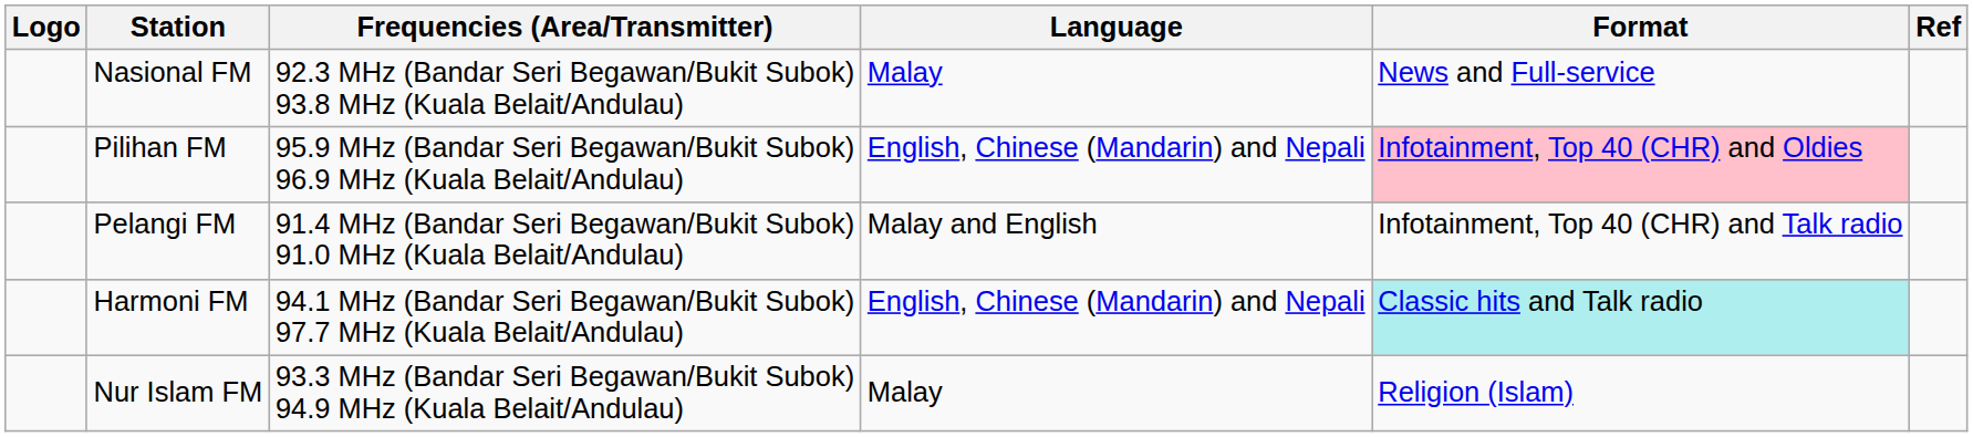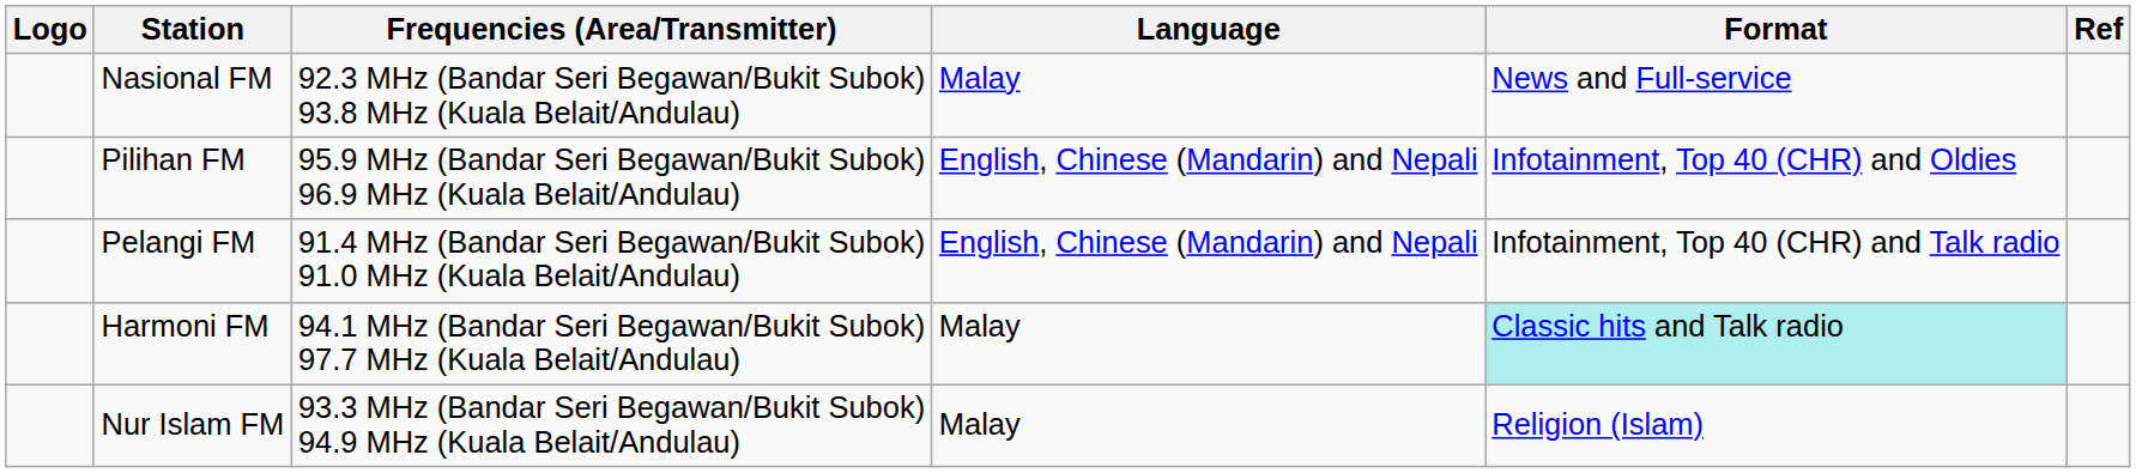Pilihan FM | Format: pink background -> no background
Pelangi FM | Language: Malay and English -> English, Chinese (Mandarin) and Nepali
Harmoni FM | Language: English, Chinese (Mandarin) and Nepali -> Malay
